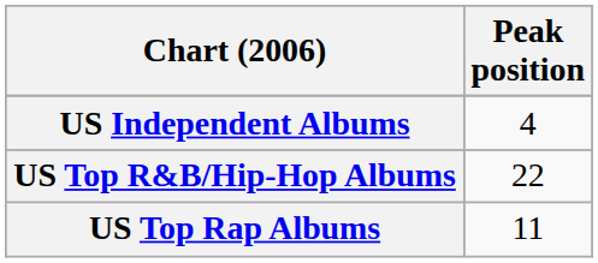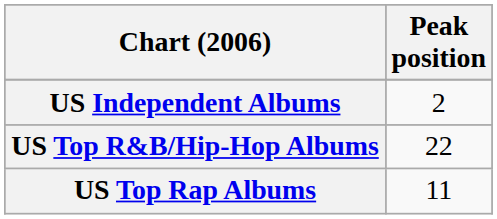US Independent Albums | Peak position: 4 -> 2
